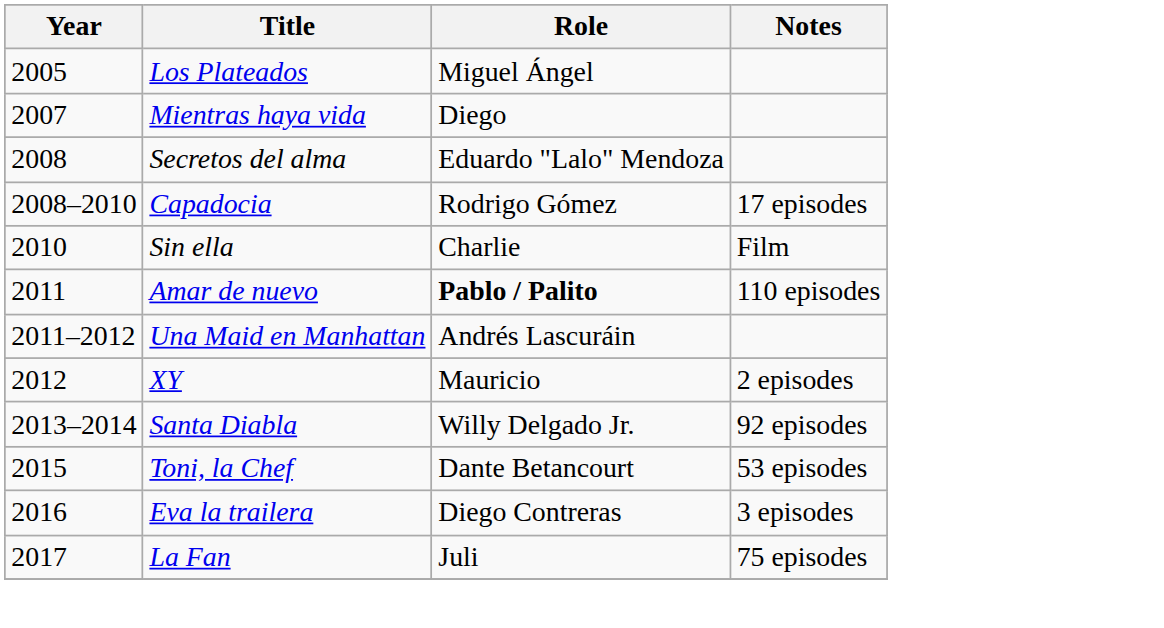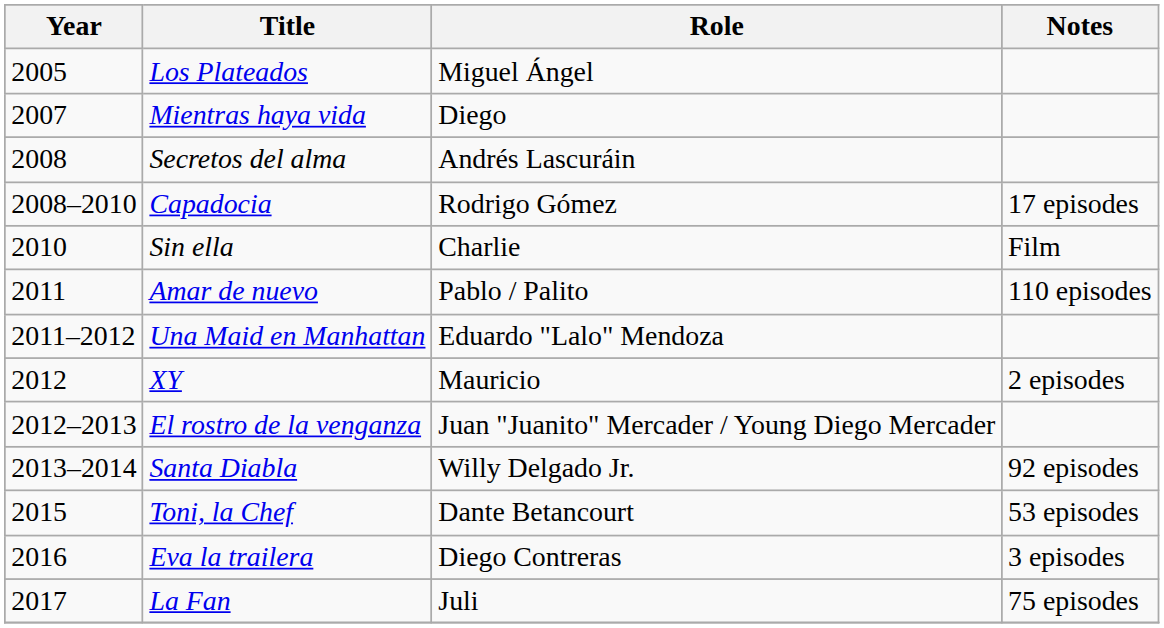Secretos del alma | Role: Eduardo "Lalo" Mendoza -> Andrés Lascuráin
Amar de nuevo | Role: bold -> normal
Una Maid en Manhattan | Role: Andrés Lascuráin -> Eduardo "Lalo" Mendoza
+ row: 2012–2013 | El rostro de la venganza | Juan "Juanito" Mercader / Young Diego Mercader
